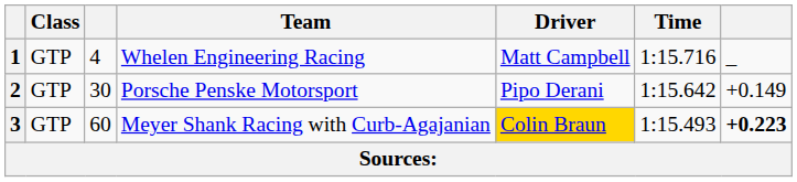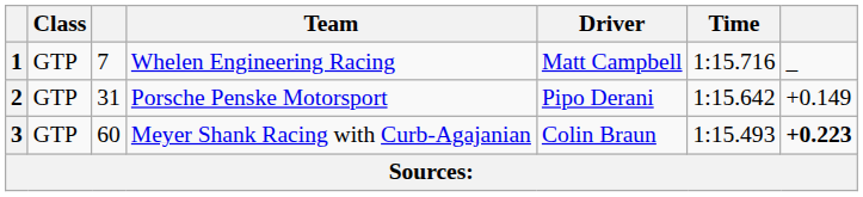1 | column 3: 4 -> 7
2 | column 3: 30 -> 31
3 | Driver: gold background -> no background
